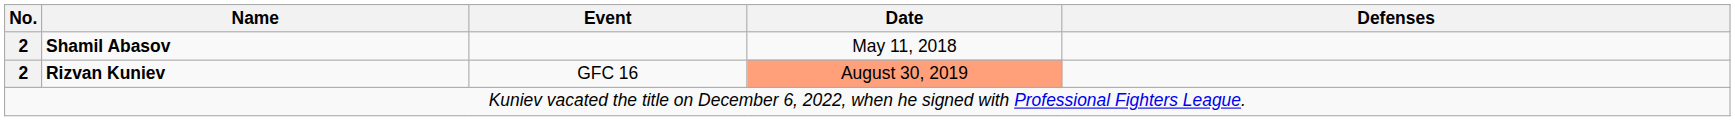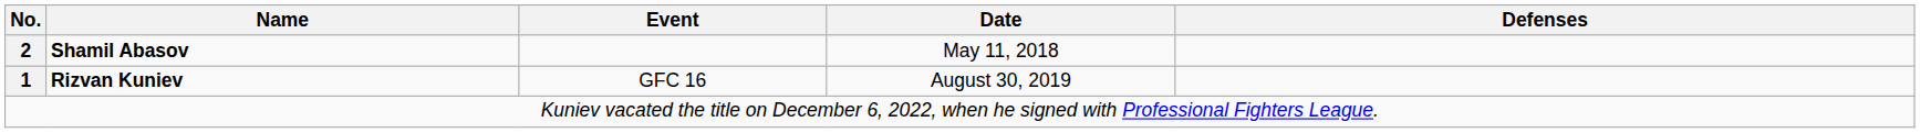Rizvan Kuniev | No.: 2 -> 1
Rizvan Kuniev | Date: lightsalmon background -> no background
